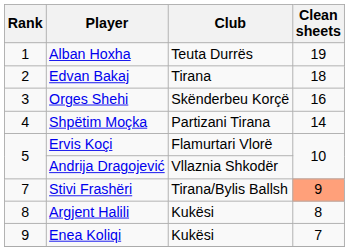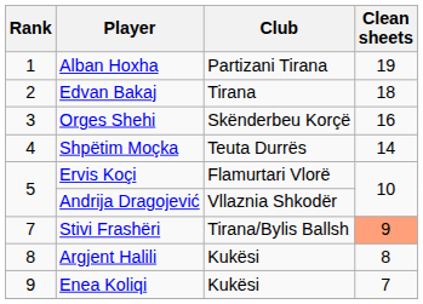Alban Hoxha | Club: Teuta Durrës -> Partizani Tirana
Shpëtim Moçka | Club: Partizani Tirana -> Teuta Durrës
